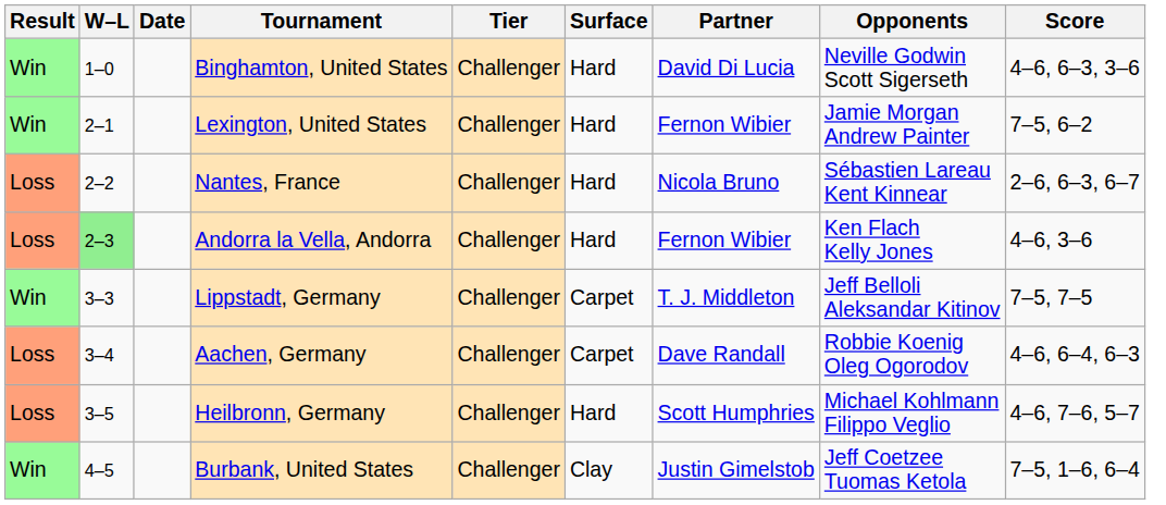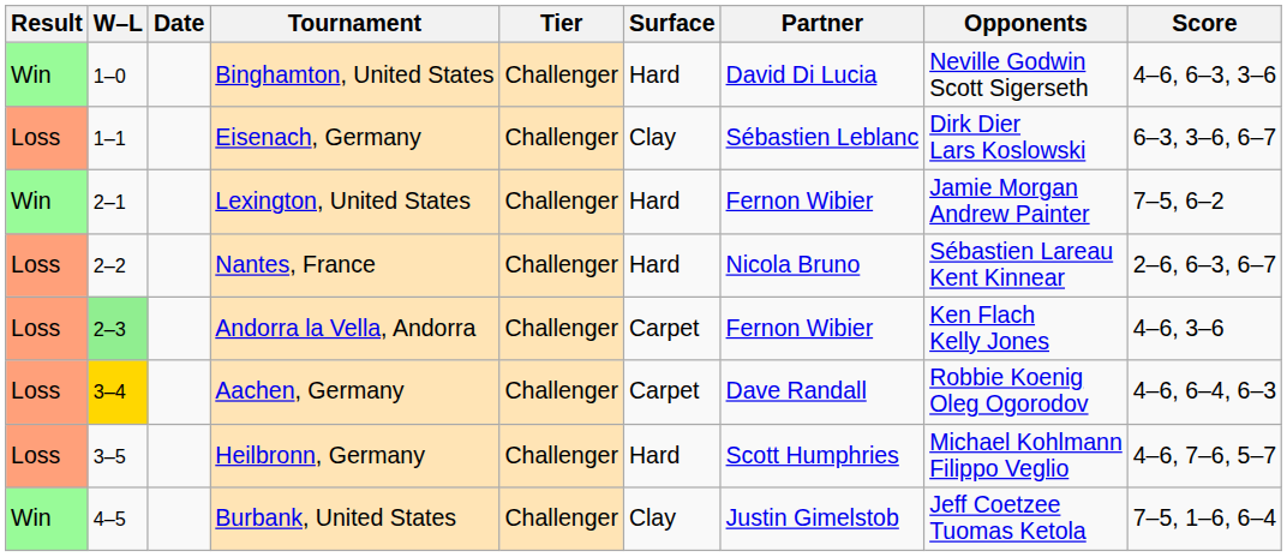+ row: Loss | 1–1 | Eisenach, Germany | Challenger | Clay | Sébastien Leblanc | Dirk Dier Lars Koslowski | 6–3, 3–6, 6–7
Andorra la Vella, Andorra | Surface: Hard -> Carpet
- row: Win | 3–3 | Lippstadt, Germany | Challenger | Carpet | T. J. Middleton | Jeff Belloli Aleksandar Kitinov | 7–5, 7–5
Aachen, Germany | W–L: no background -> gold background
